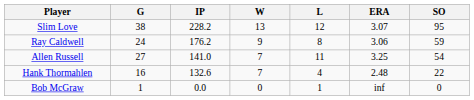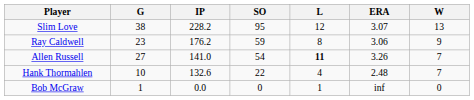columns swapped: W <-> SO
Ray Caldwell | G: 24 -> 23
Allen Russell | L: normal -> bold
Allen Russell | ERA: 3.25 -> 3.26
Hank Thormahlen | G: 16 -> 10
